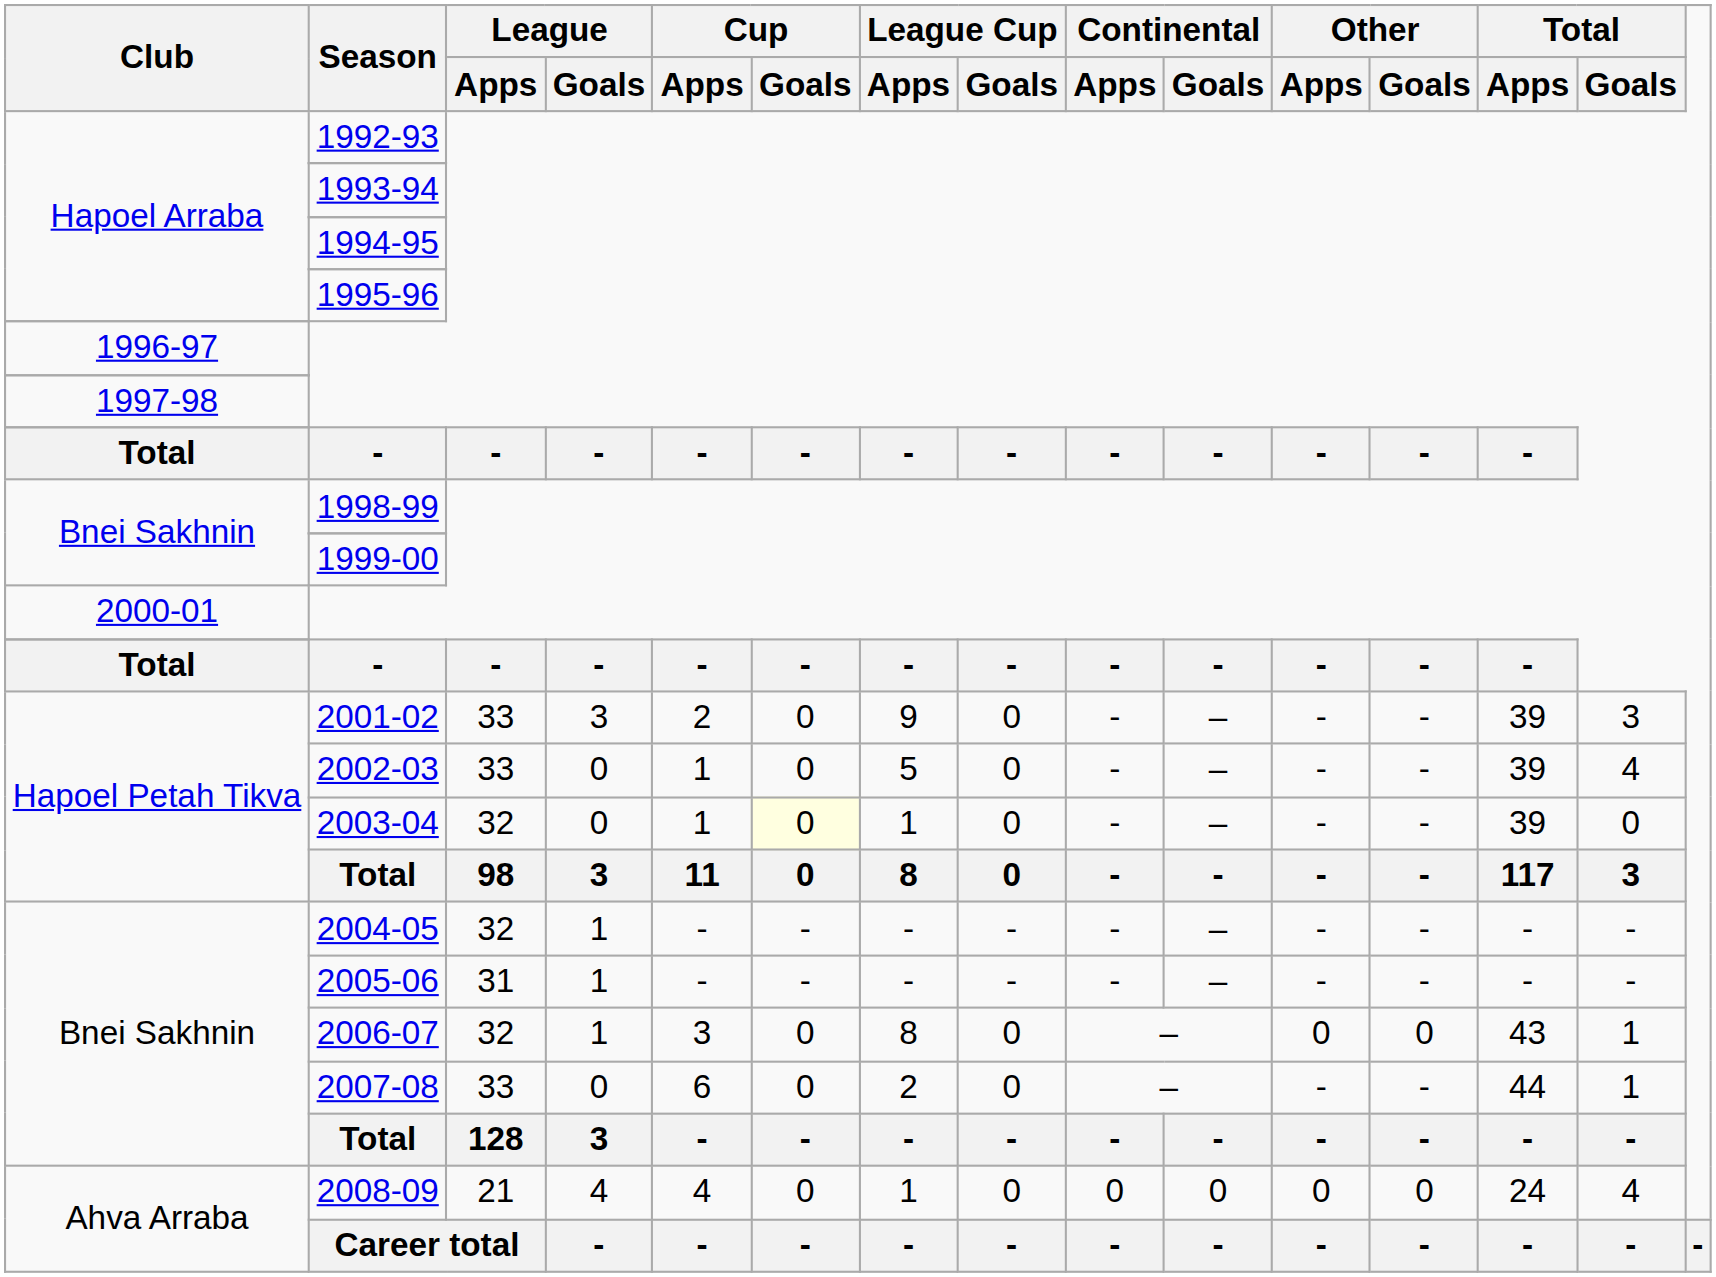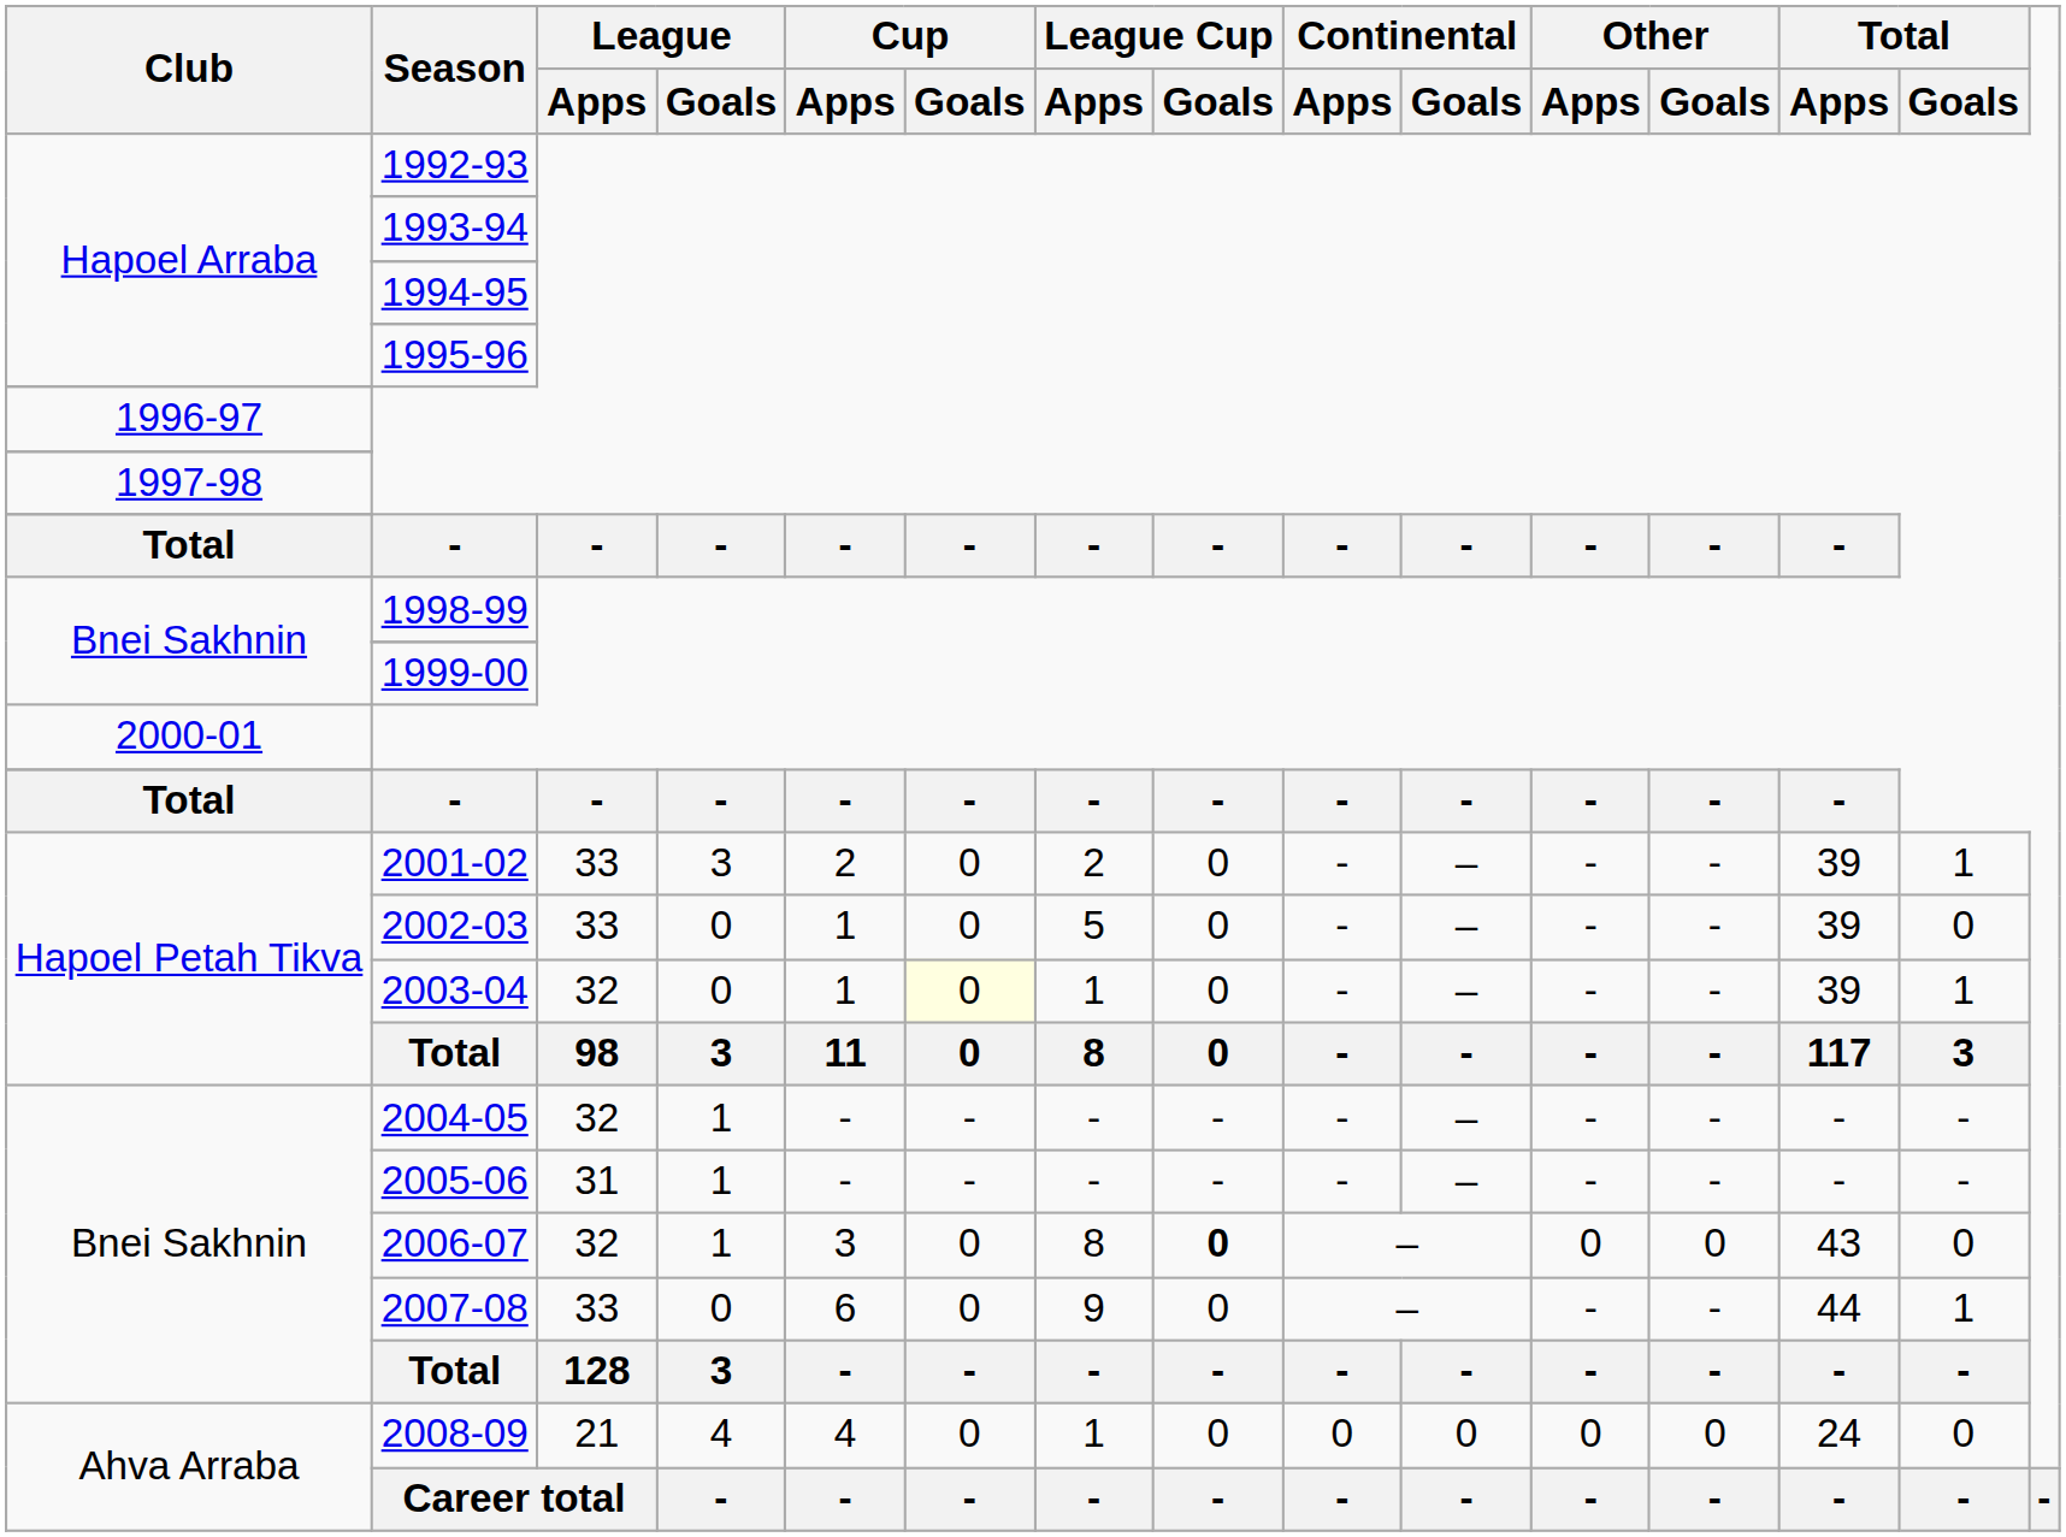2001-02 | League Cup / Apps: 9 -> 2
2001-02 | Total / Goals: 3 -> 1
2002-03 | Total / Goals: 4 -> 0
2003-04 | Total / Goals: 0 -> 1
2006-07 | League Cup / Goals: normal -> bold
2006-07 | Total / Goals: 1 -> 0
2007-08 | League Cup / Apps: 2 -> 9
2008-09 | Total / Goals: 4 -> 0
